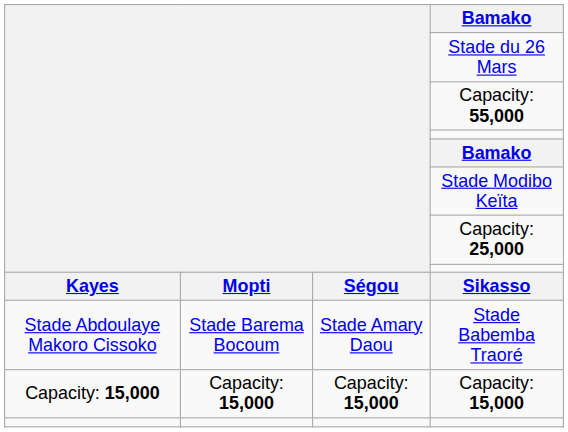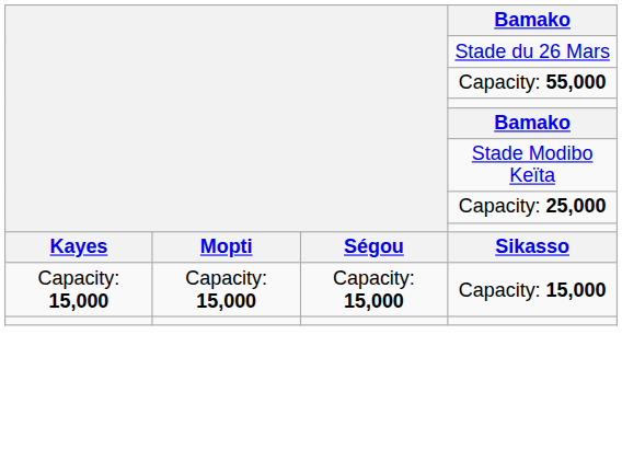- row: Stade Abdoulaye Makoro Cissoko | Stade Barema Bocoum | Stade Amary Daou | Stade Babemba Traoré
